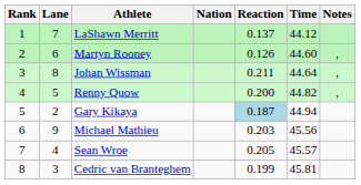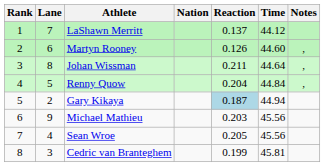Renny Quow | Reaction: 0.200 -> 0.204
Renny Quow | Time: 44.82 -> 44.84
Sean Wroe | Time: 45.57 -> 45.56
